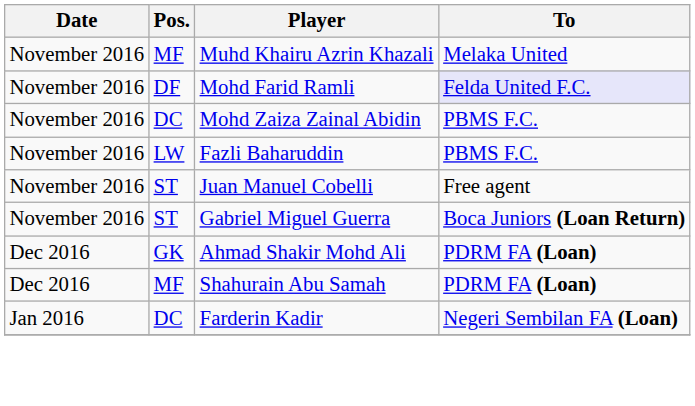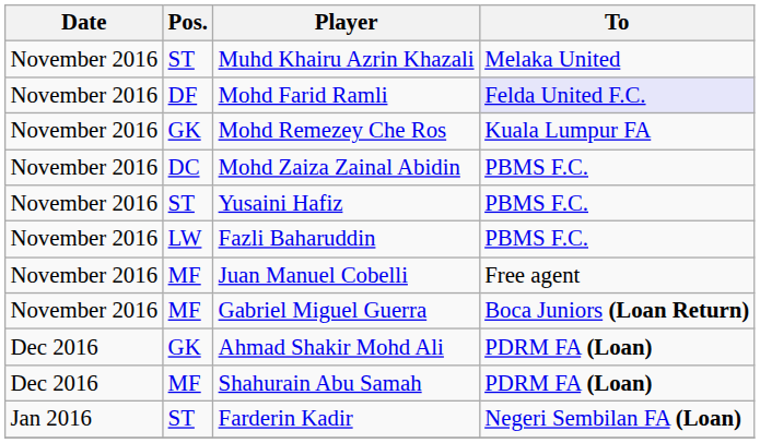Muhd Khairu Azrin Khazali | Pos.: MF -> ST
+ row: November 2016 | GK | Mohd Remezey Che Ros | Kuala Lumpur FA
+ row: November 2016 | ST | Yusaini Hafiz | PBMS F.C.
Juan Manuel Cobelli | Pos.: ST -> MF
Gabriel Miguel Guerra | Pos.: ST -> MF
Farderin Kadir | Pos.: DC -> ST
